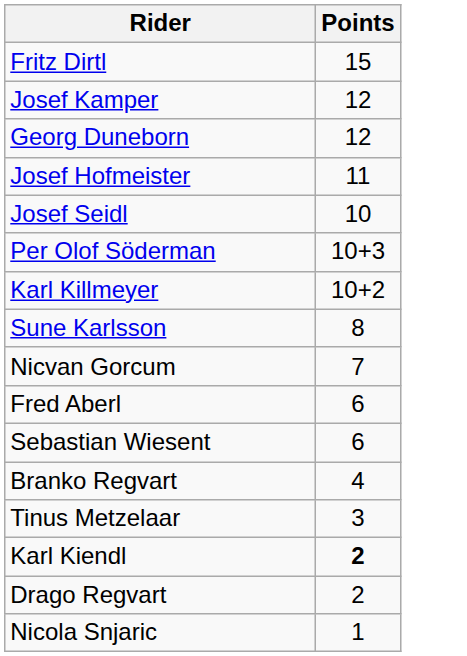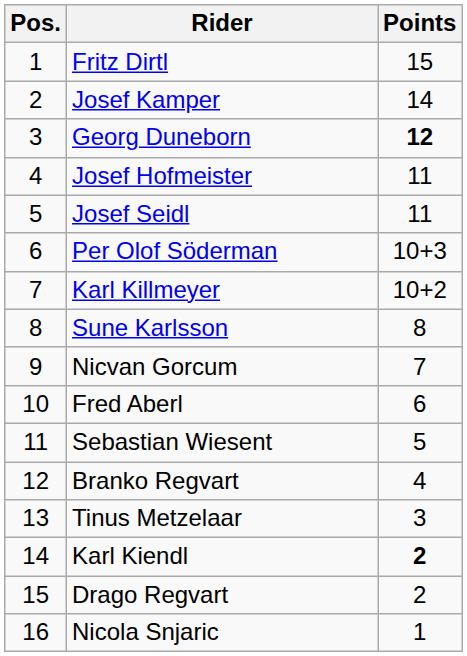+ column: Pos. | 1 | 2 | 3 | 4 | 5 | 6 | 7 | 8 | 9 | 10 | 11 | 12 | 13 | 14 | 15 | 16
Josef Kamper | Points: 12 -> 14
Georg Duneborn | Points: normal -> bold
Josef Seidl | Points: 10 -> 11
Sebastian Wiesent | Points: 6 -> 5
